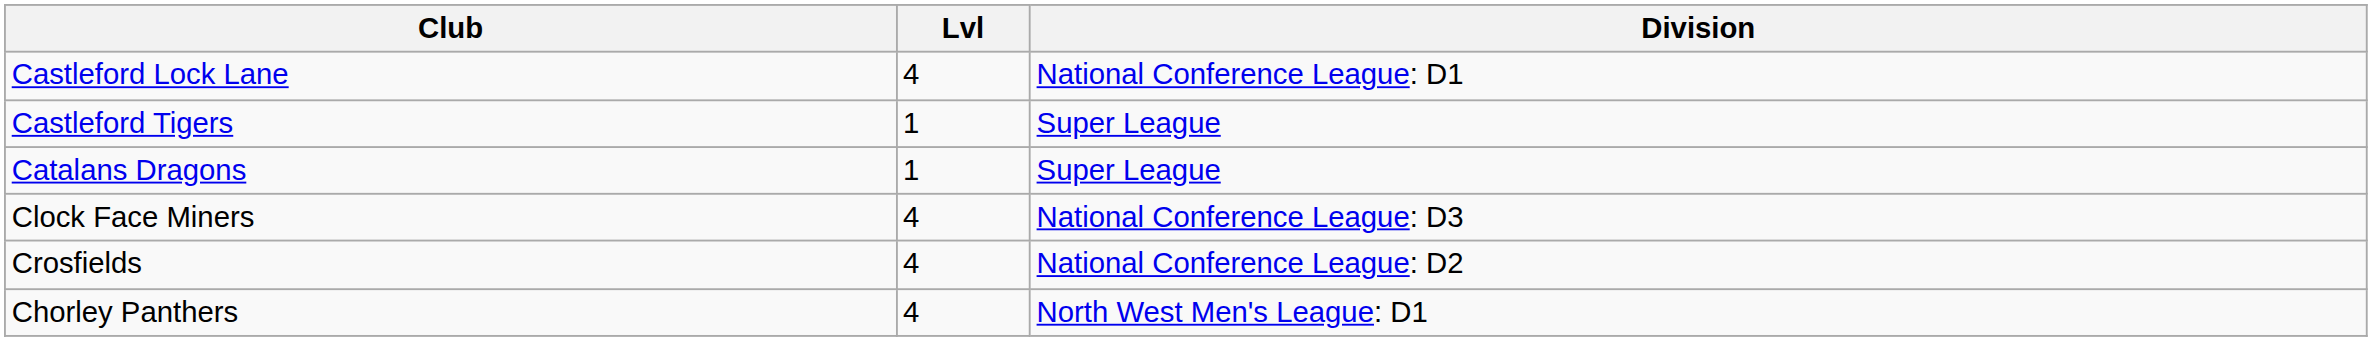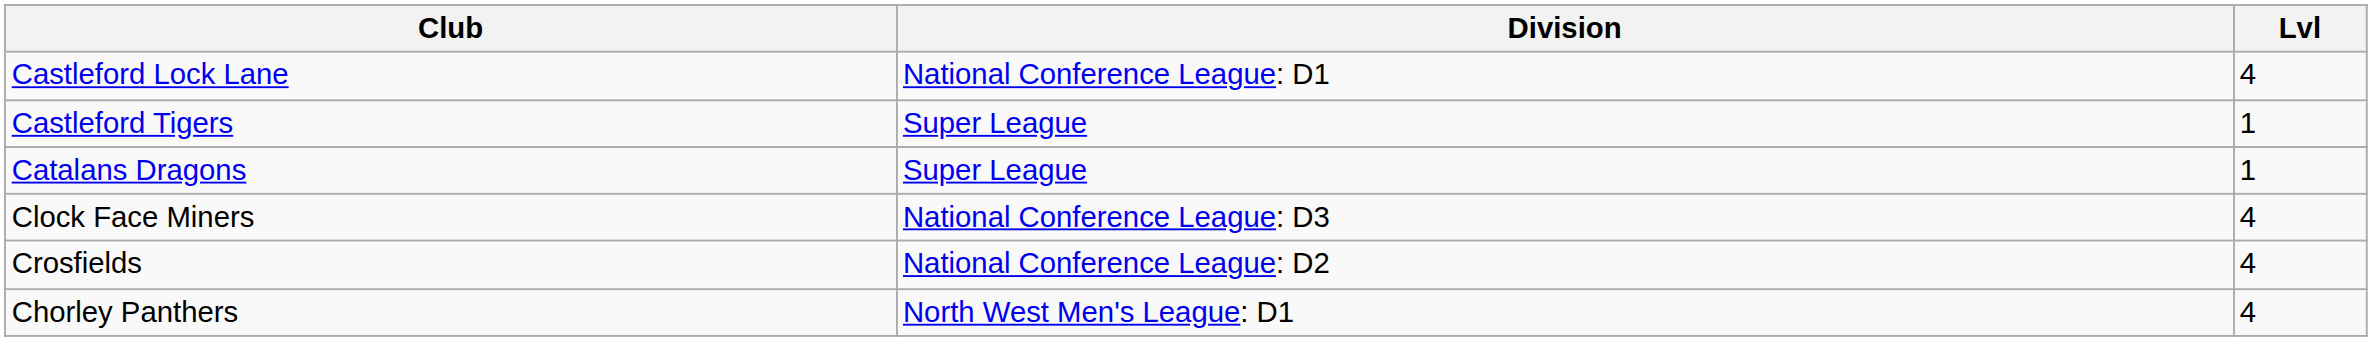columns swapped: Division <-> Lvl
